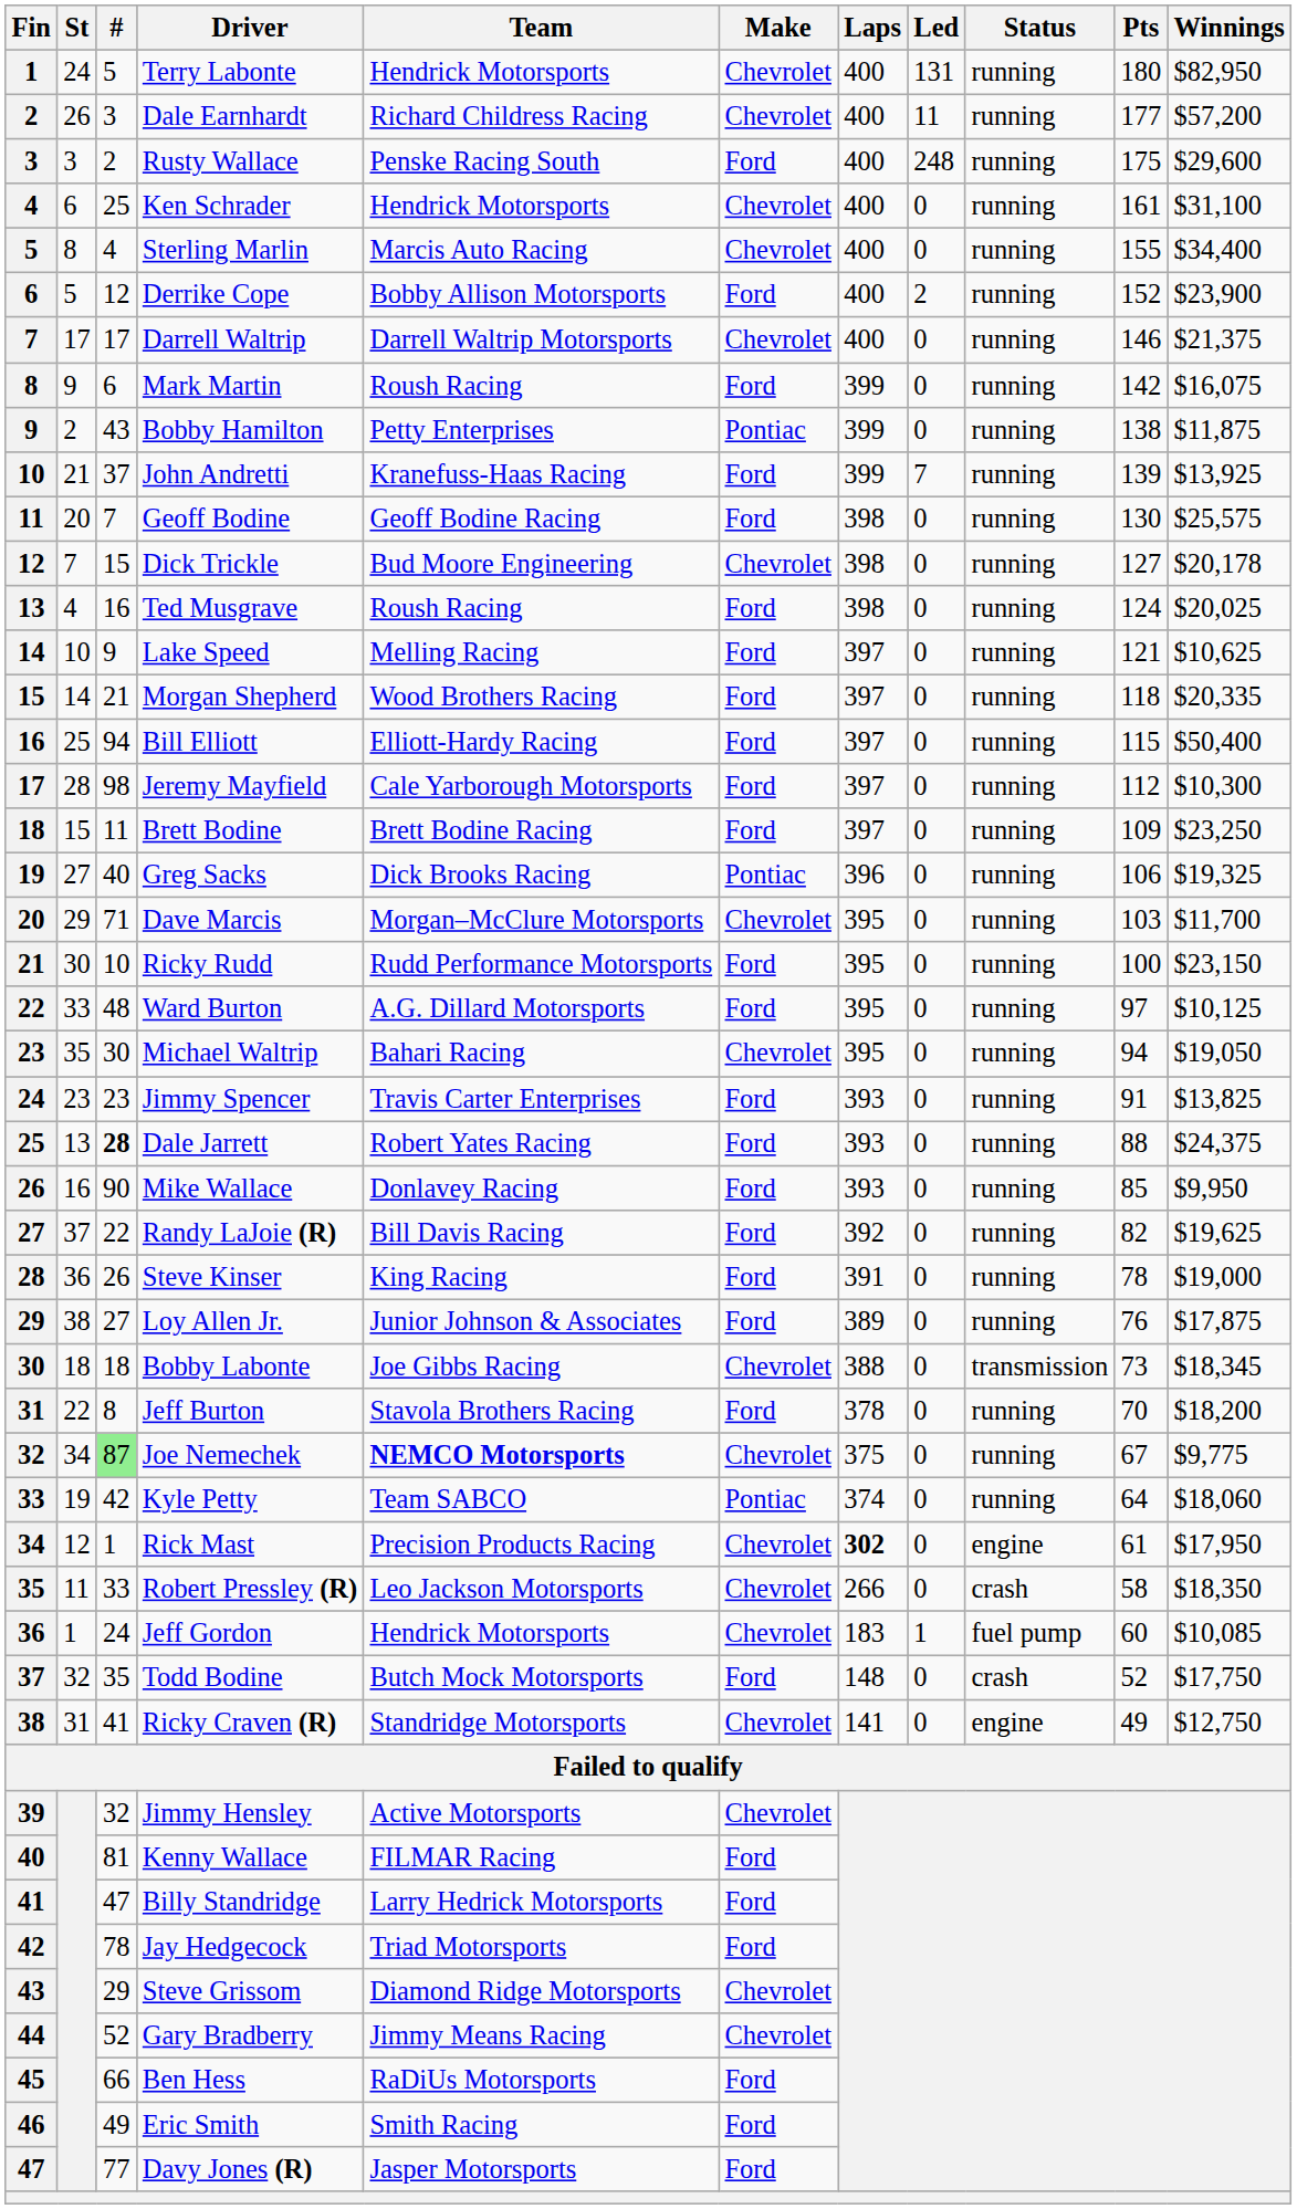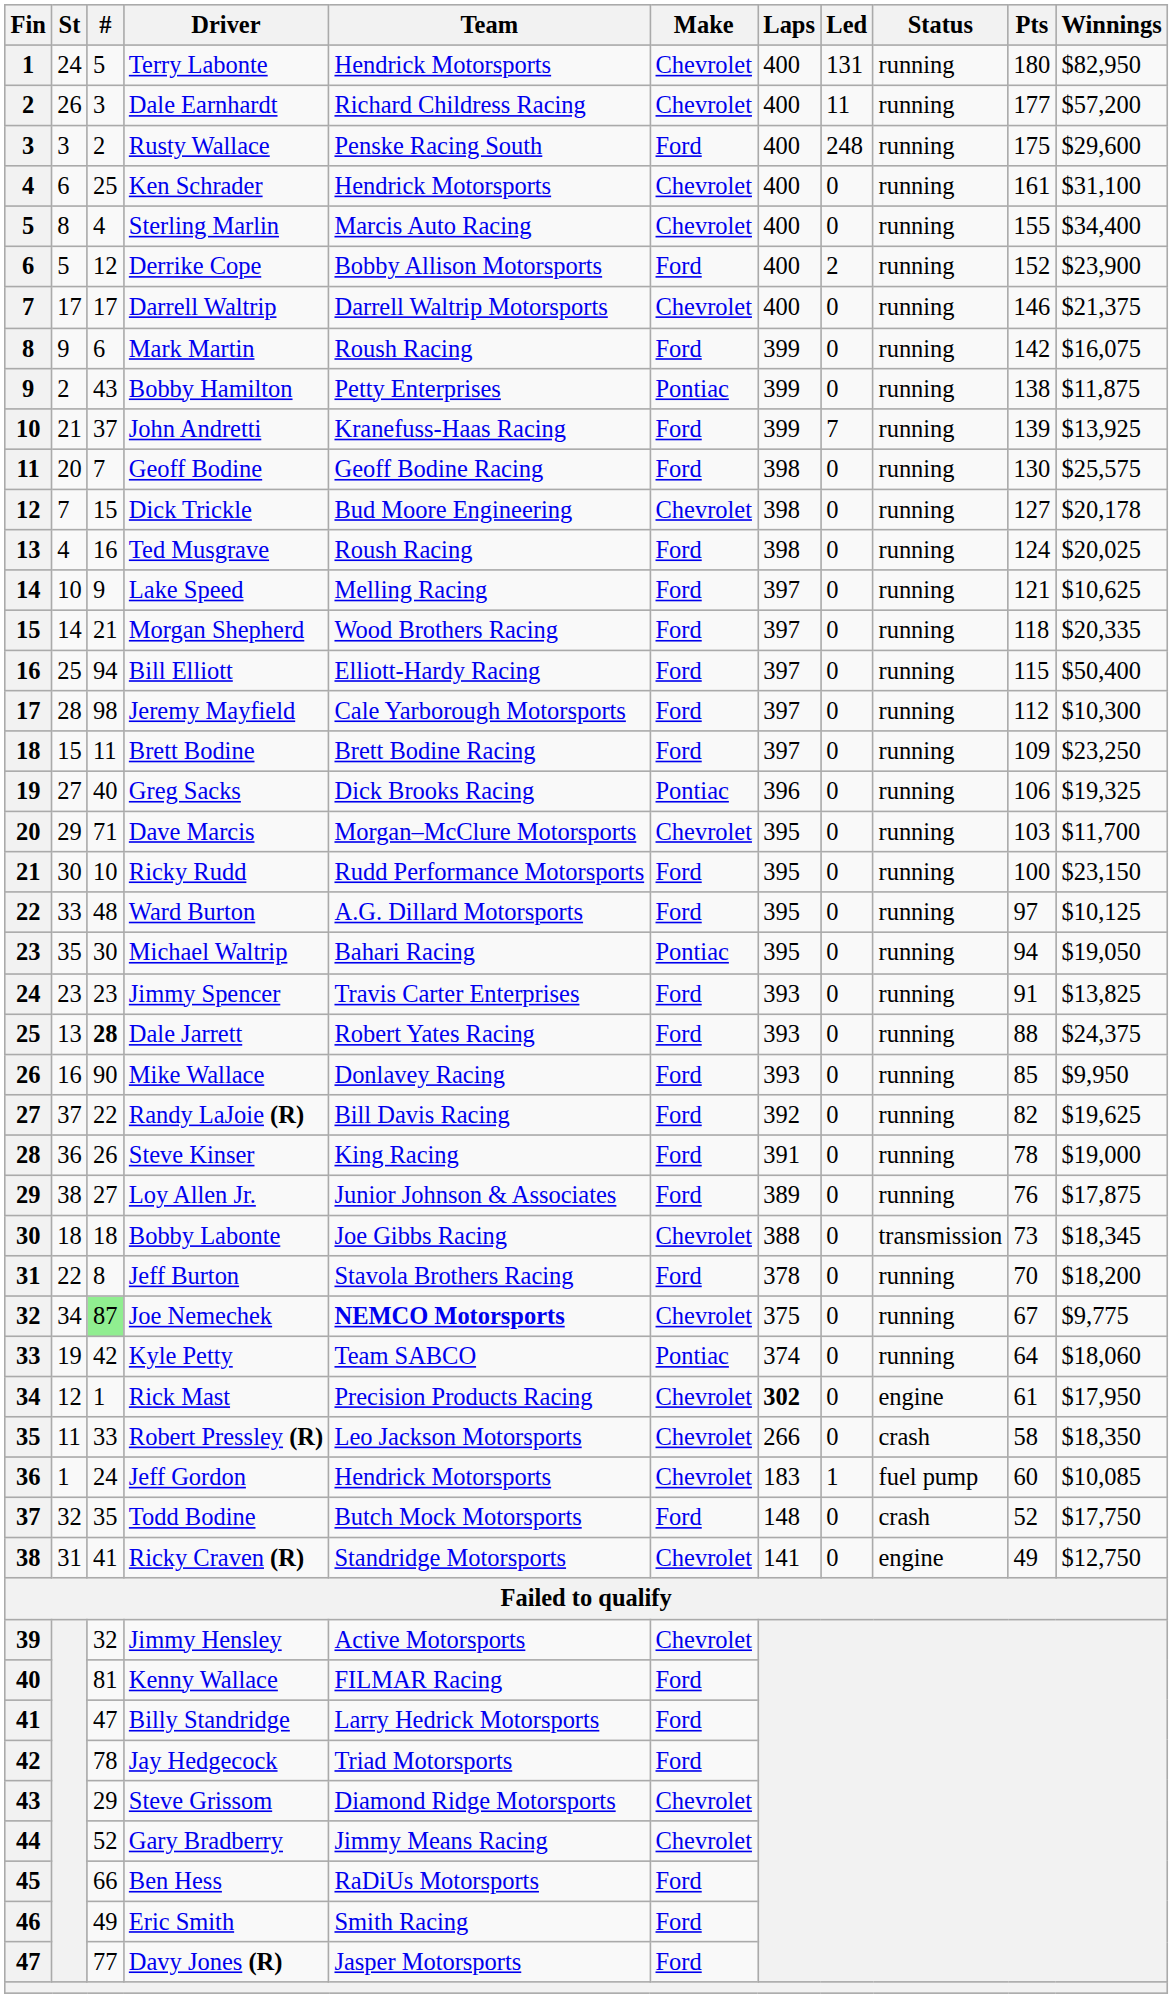Michael Waltrip | Make: Chevrolet -> Pontiac
